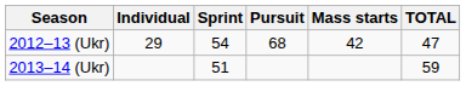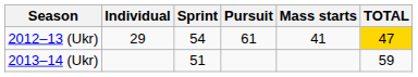2012–13 (Ukr) | Pursuit: 68 -> 61
2012–13 (Ukr) | Mass starts: 42 -> 41
2012–13 (Ukr) | TOTAL: no background -> gold background
